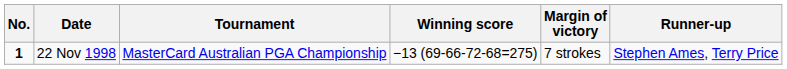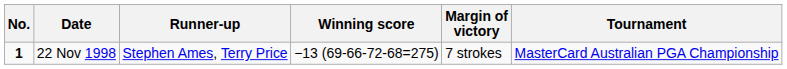columns swapped: Tournament <-> Runner-up
